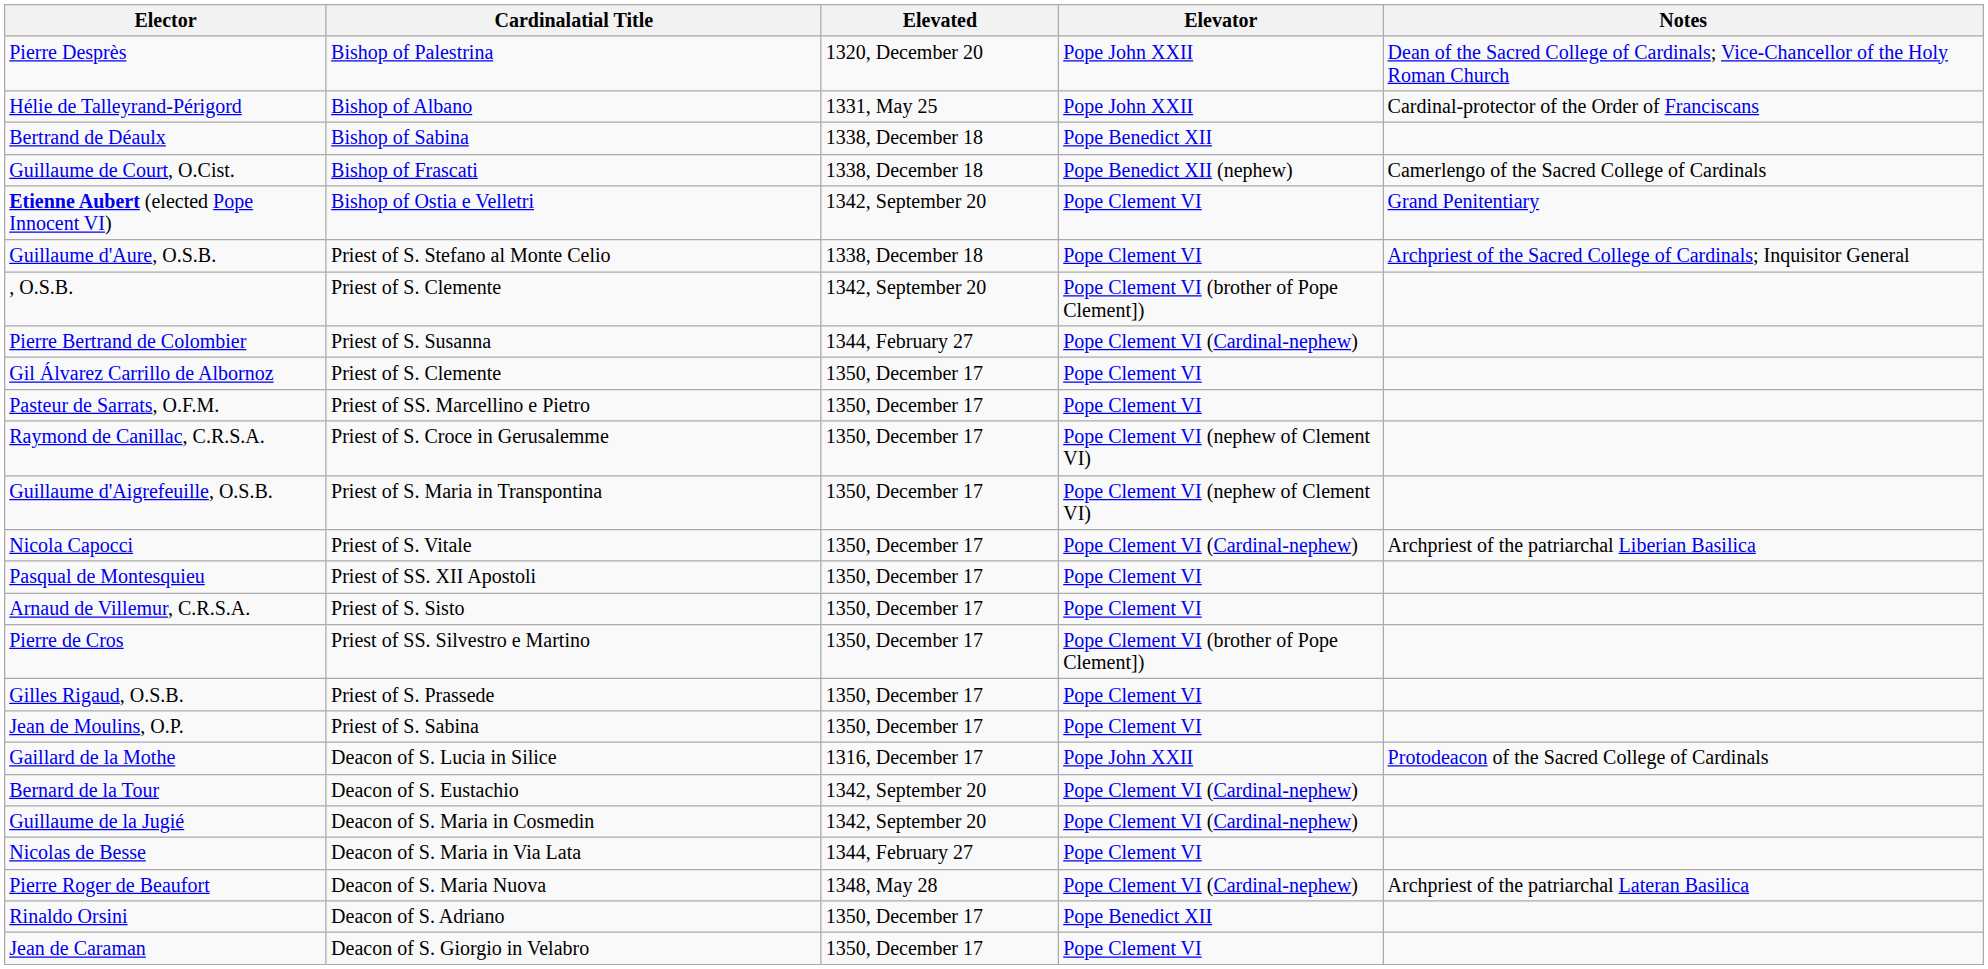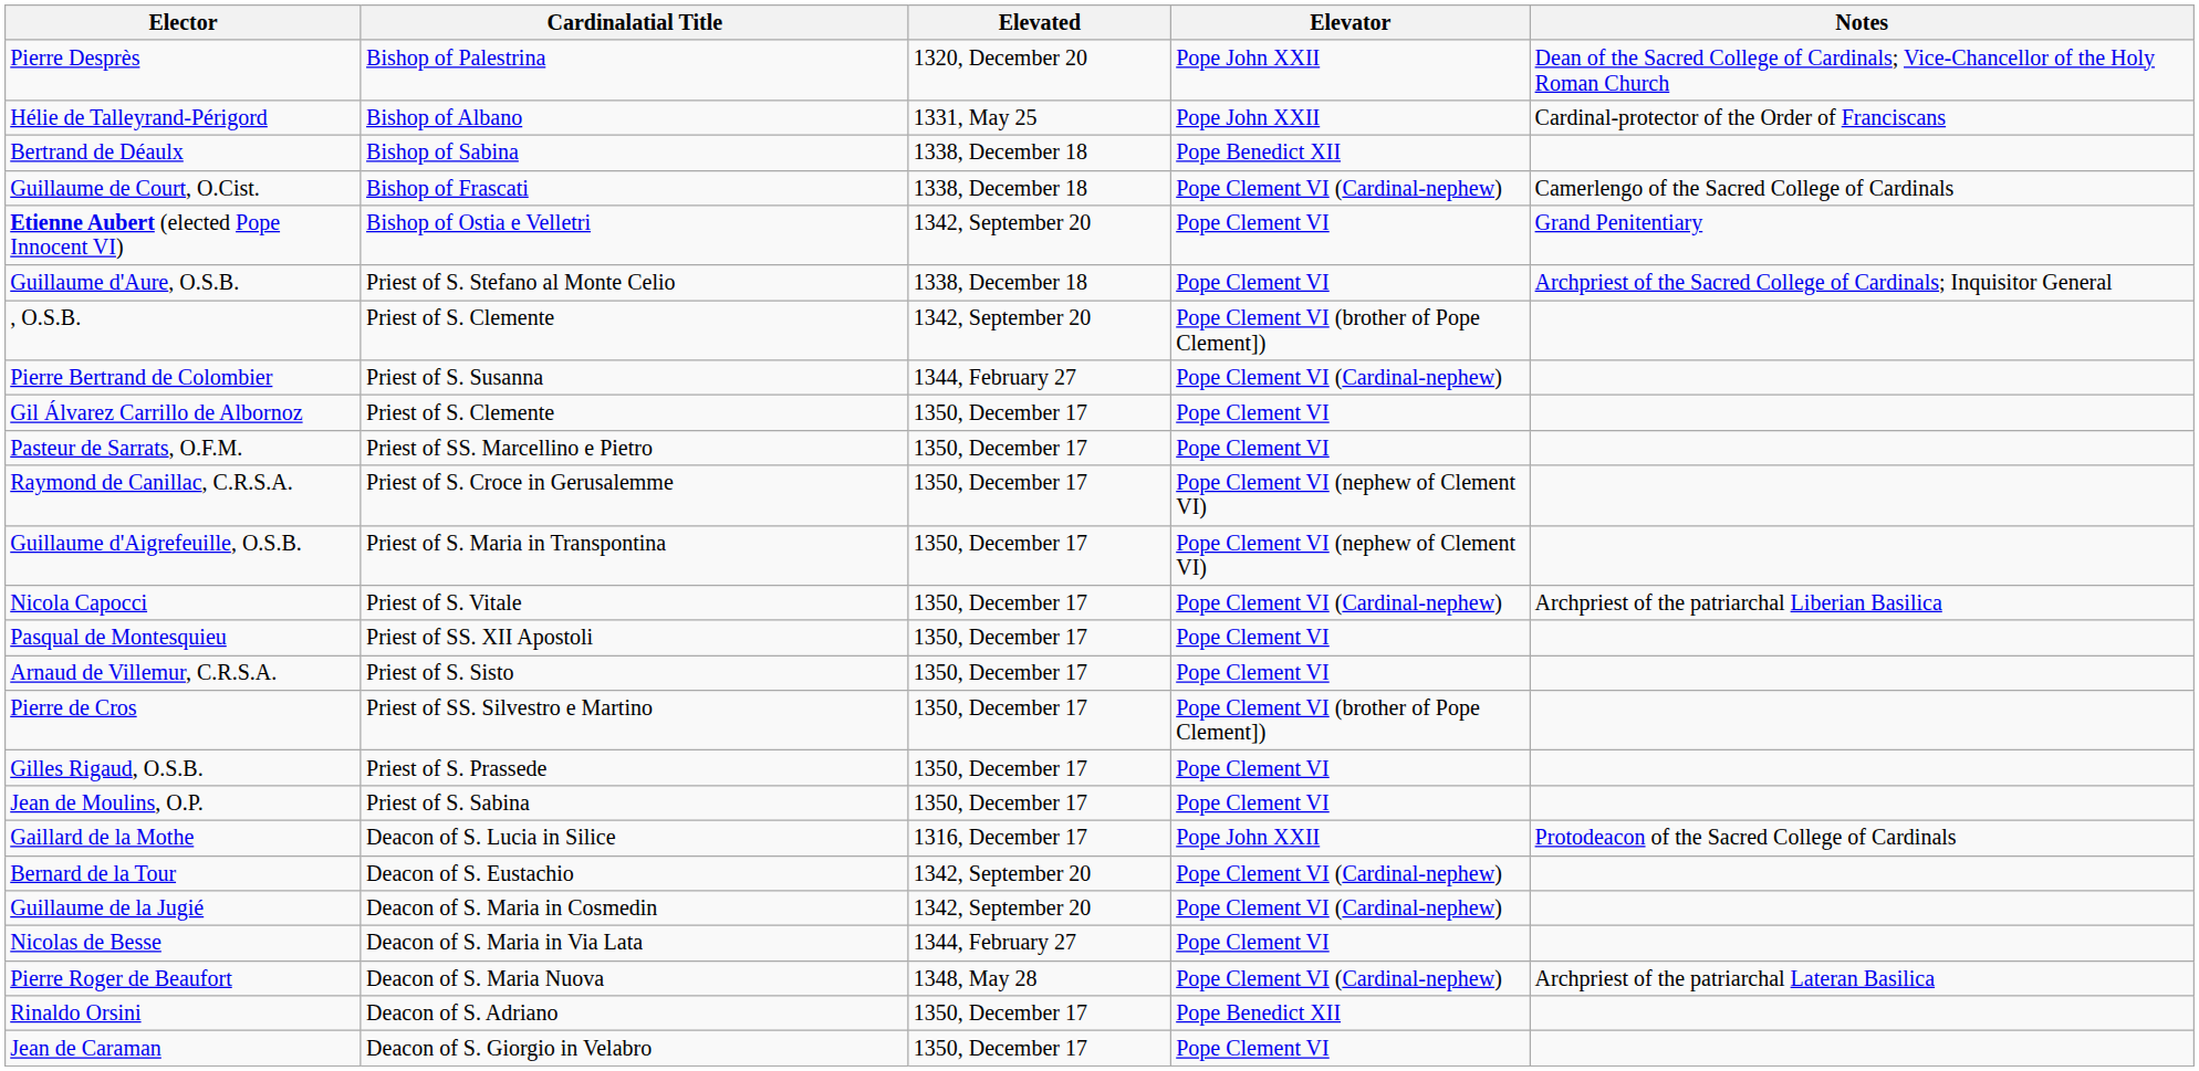Guillaume de Court, O.Cist. | Elevator: Pope Benedict XII (nephew) -> Pope Clement VI (Cardinal-nephew)
